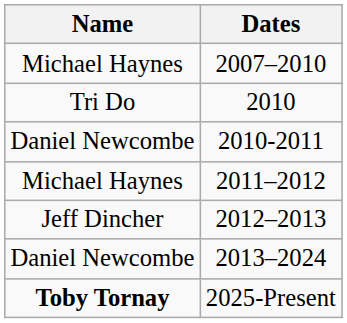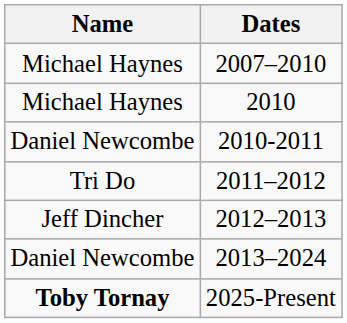2010 | Name: Tri Do -> Michael Haynes
2011–2012 | Name: Michael Haynes -> Tri Do
